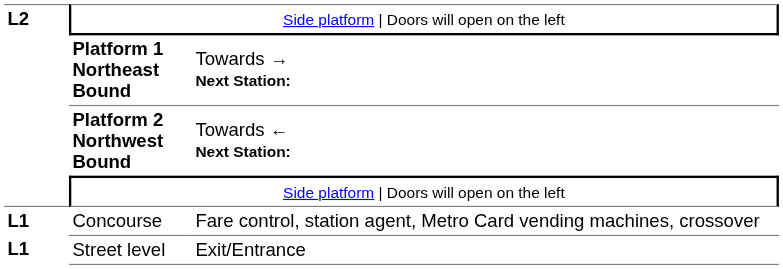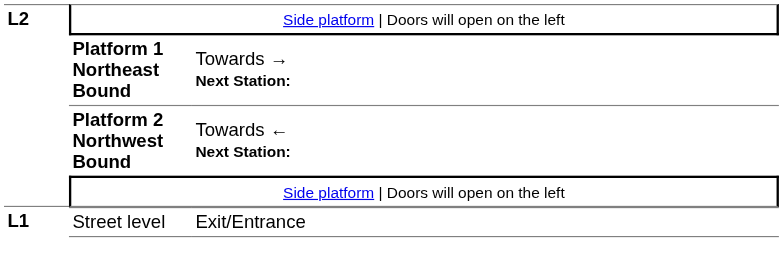- row: L1 | Concourse | Fare control, station agent, Metro Card vending machines, crossover
